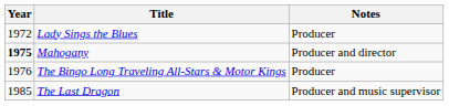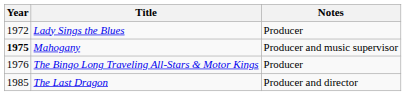Mahogany | Notes: Producer and director -> Producer and music supervisor
The Last Dragon | Notes: Producer and music supervisor -> Producer and director
